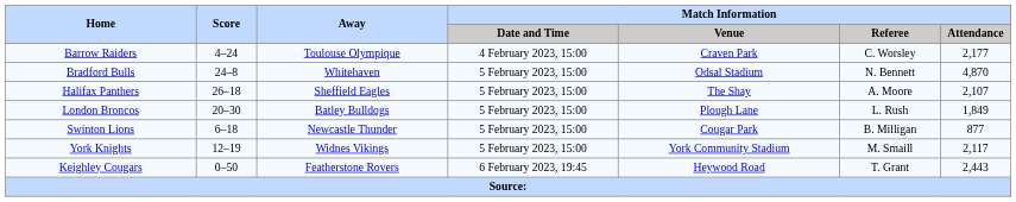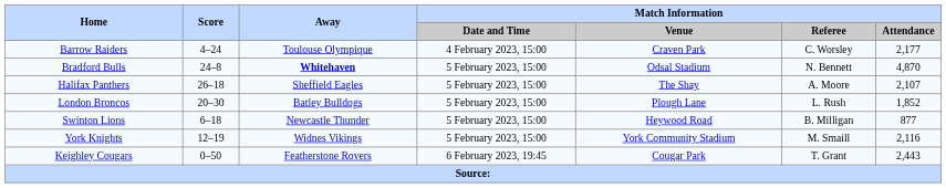Bradford Bulls | Away: normal -> bold
London Broncos | Match Information / Attendance: 1,849 -> 1,852
Swinton Lions | Match Information / Venue: Cougar Park -> Heywood Road
York Knights | Match Information / Attendance: 2,117 -> 2,116
Keighley Cougars | Match Information / Venue: Heywood Road -> Cougar Park
